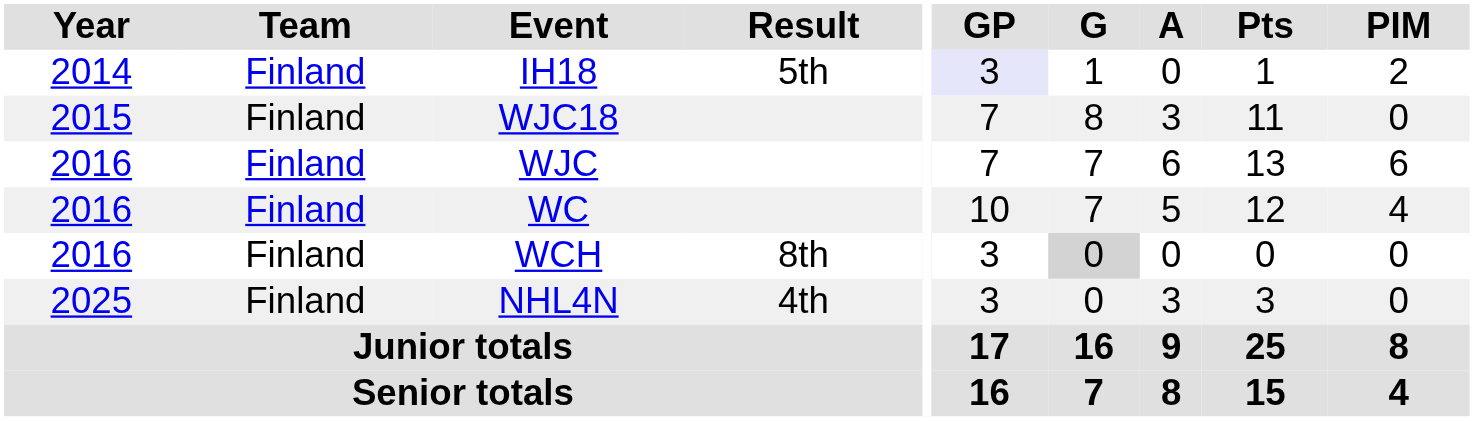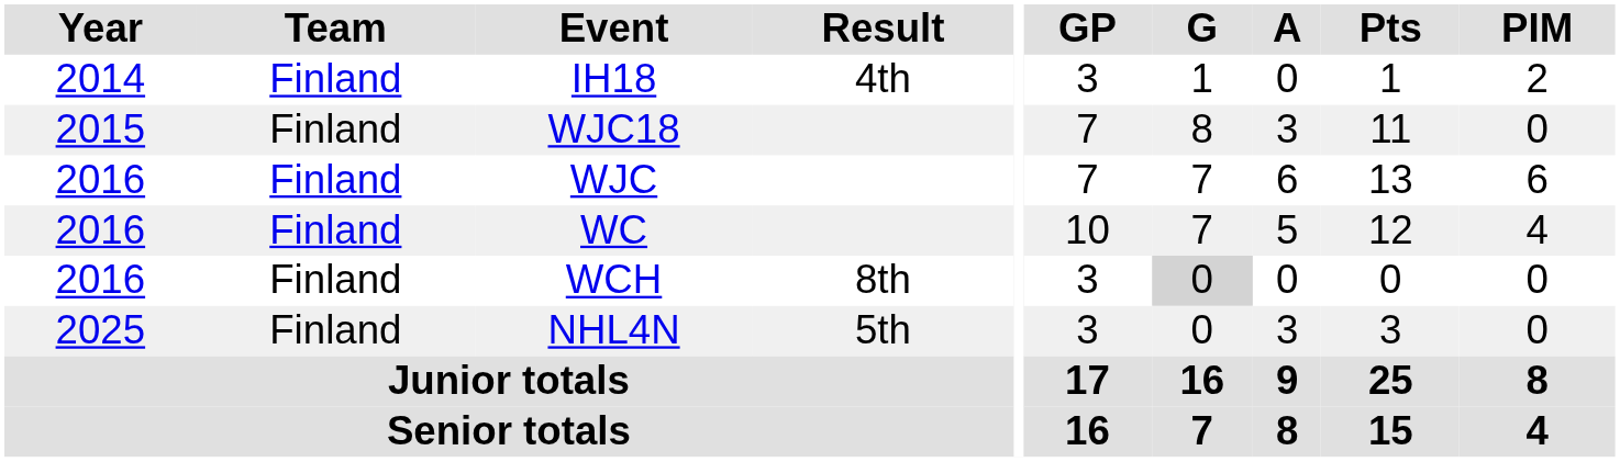IH18 | Result: 5th -> 4th
IH18 | GP: lavender background -> no background
NHL4N | Result: 4th -> 5th
